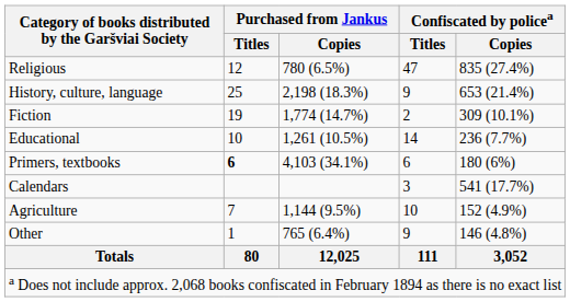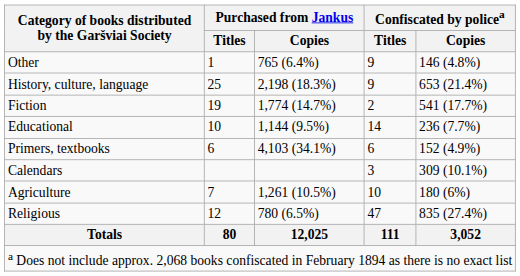rows swapped: Religious <-> Other
Fiction | Confiscated by policea / Copies: 309 (10.1%) -> 541 (17.7%)
Educational | Purchased from Jankus / Copies: 1,261 (10.5%) -> 1,144 (9.5%)
Primers, textbooks | Purchased from Jankus / Titles: bold -> normal
Primers, textbooks | Confiscated by policea / Copies: 180 (6%) -> 152 (4.9%)
Calendars | Confiscated by policea / Copies: 541 (17.7%) -> 309 (10.1%)
Agriculture | Purchased from Jankus / Copies: 1,144 (9.5%) -> 1,261 (10.5%)
Agriculture | Confiscated by policea / Copies: 152 (4.9%) -> 180 (6%)
